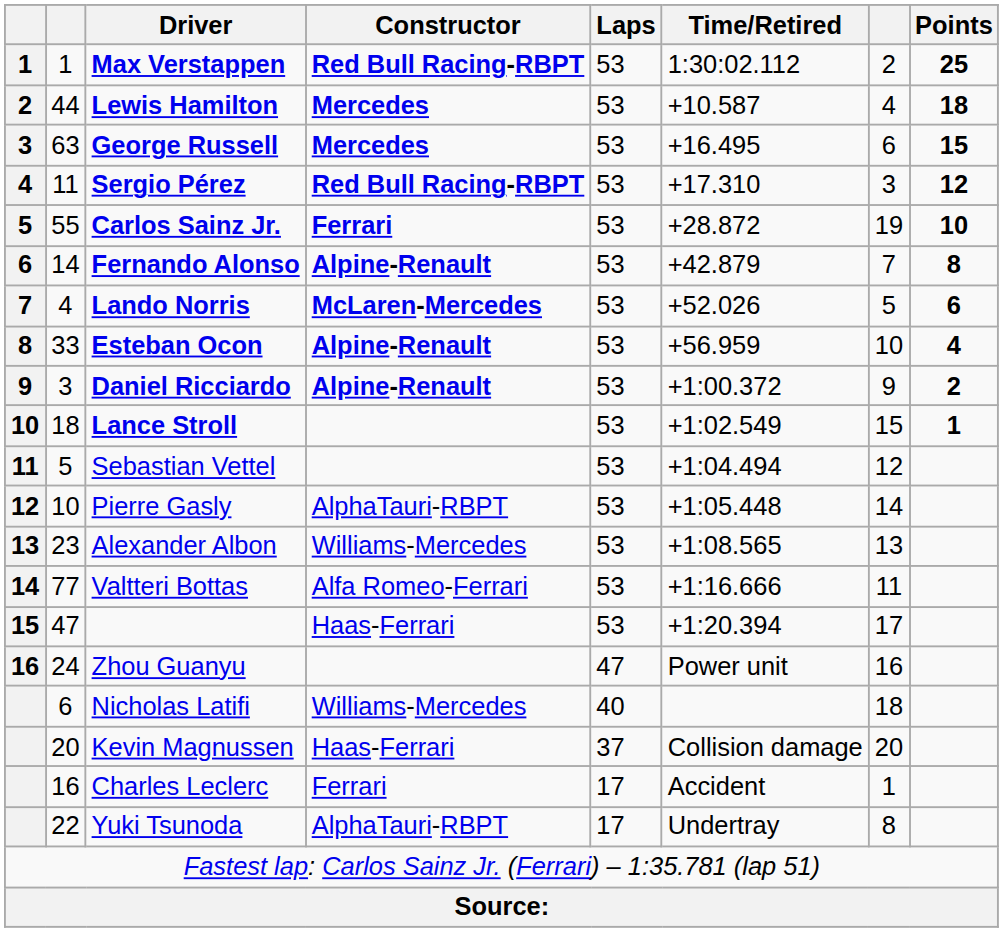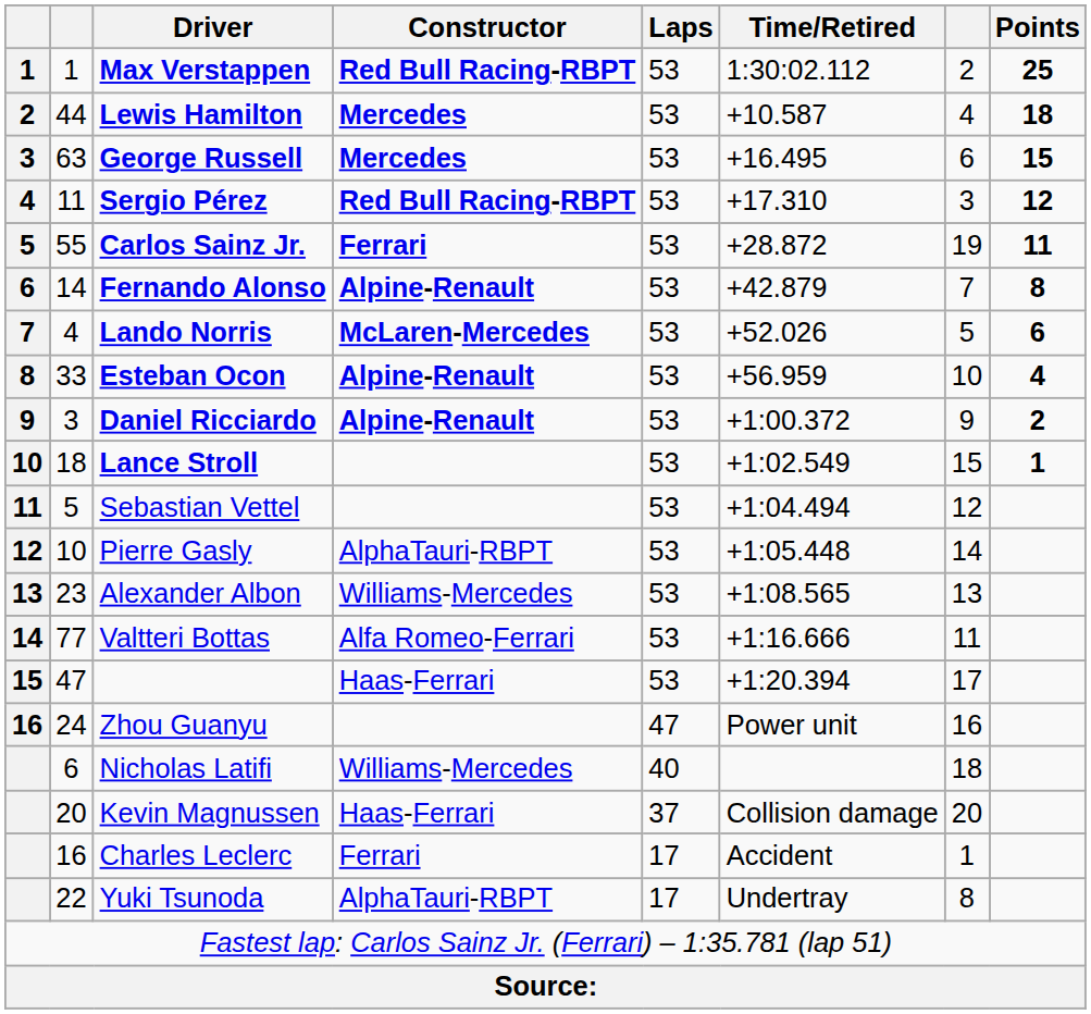Carlos Sainz Jr. | Points: 10 -> 11
